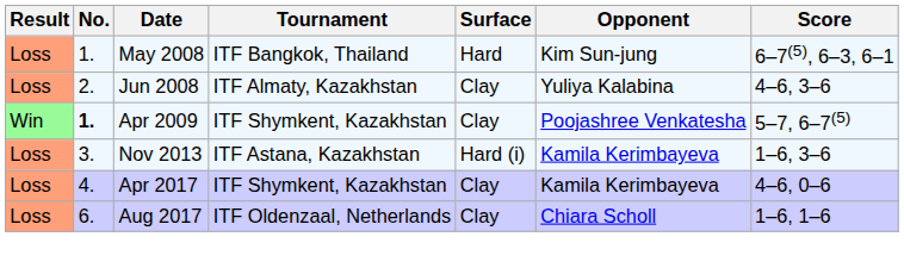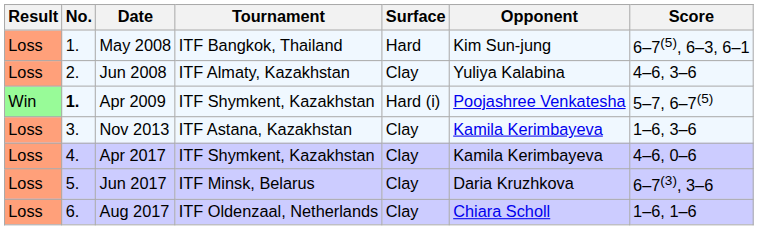Apr 2009 | Surface: Clay -> Hard (i)
Nov 2013 | Surface: Hard (i) -> Clay
+ row: Loss | 5. | Jun 2017 | ITF Minsk, Belarus | Clay | Daria Kruzhkova | 6–7(3), 3–6
